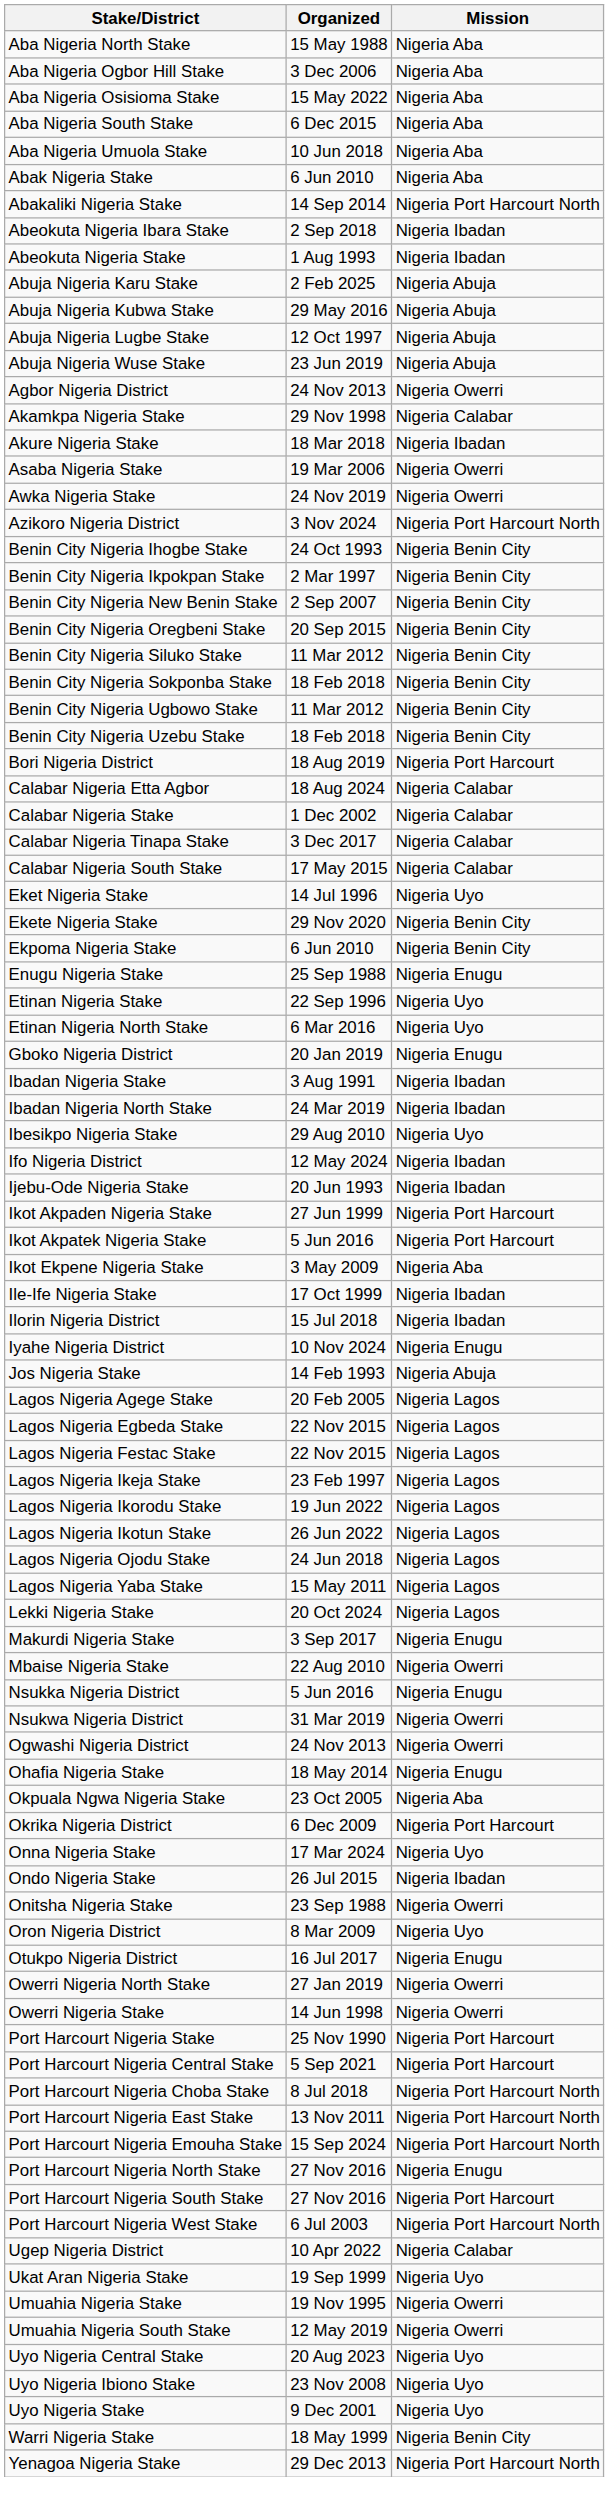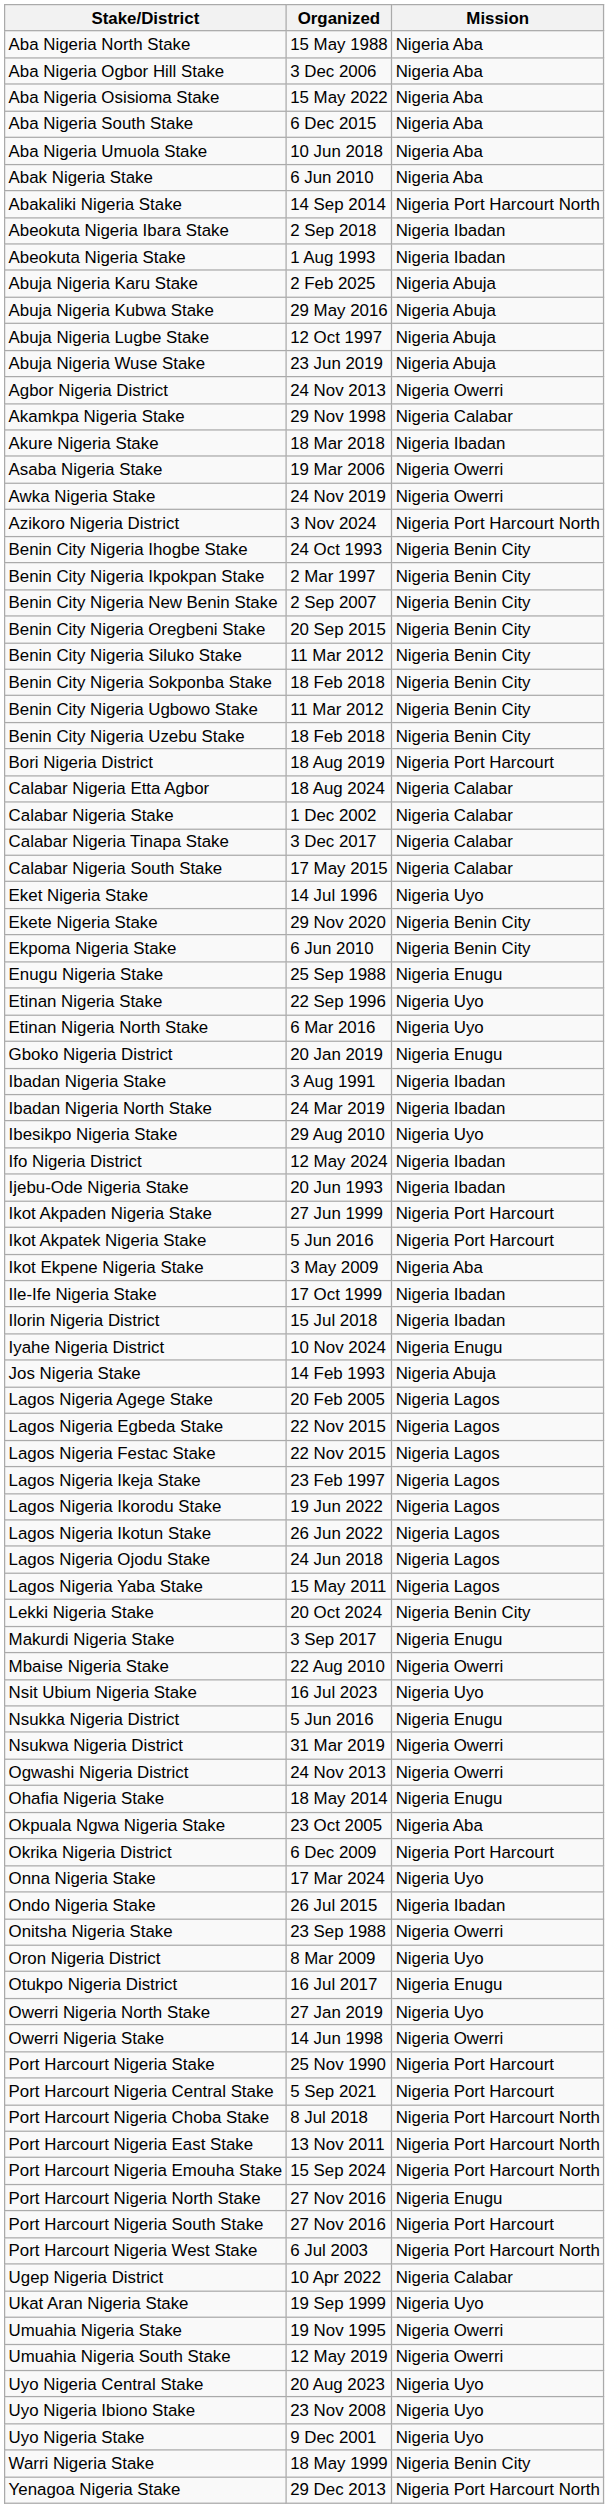Lekki Nigeria Stake | Mission: Nigeria Lagos -> Nigeria Benin City
+ row: Nsit Ubium Nigeria Stake | 16 Jul 2023 | Nigeria Uyo
Owerri Nigeria North Stake | Mission: Nigeria Owerri -> Nigeria Uyo
